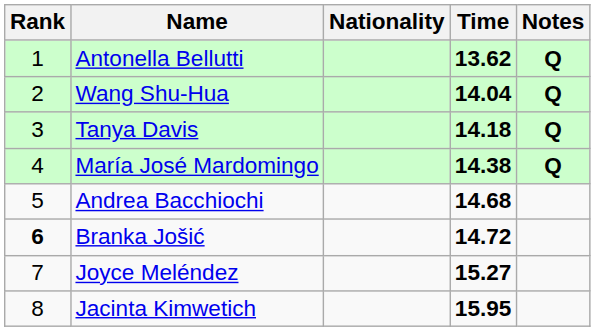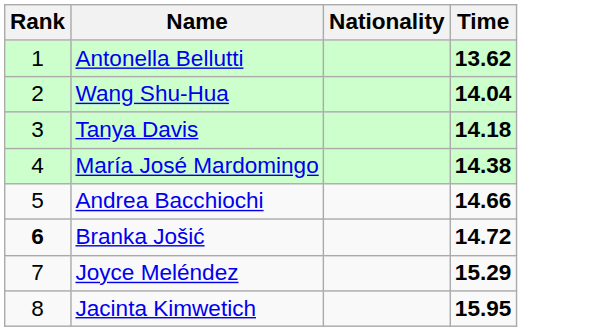- column: Notes | Q | Q | Q | Q
Andrea Bacchiochi | Time: 14.68 -> 14.66
Joyce Meléndez | Time: 15.27 -> 15.29
